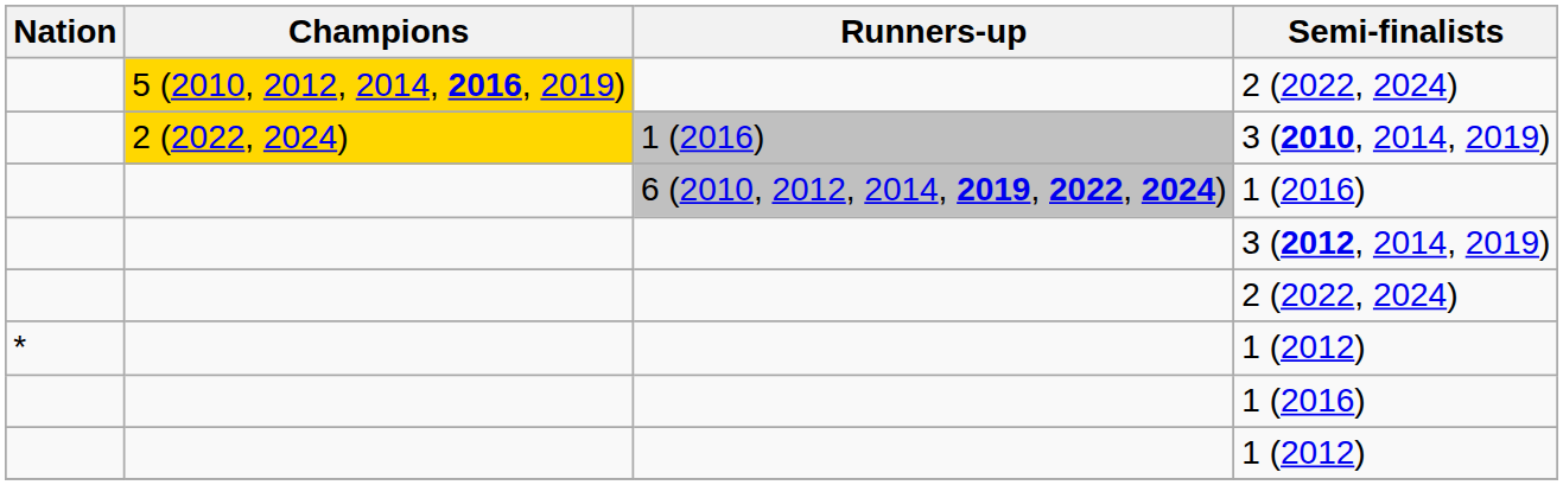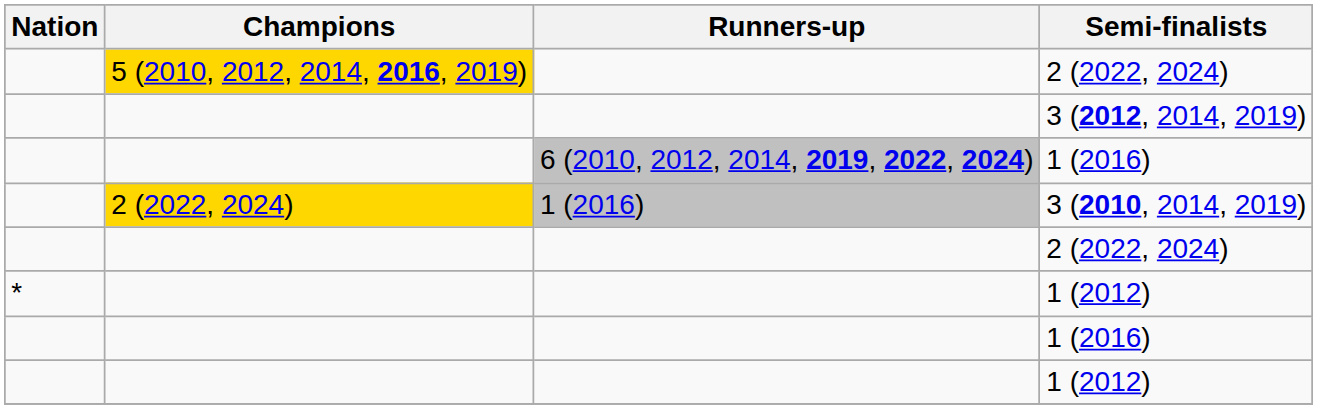rows swapped: 3 (2010, 2014, 2019) <-> 3 (2012, 2014, 2019)
